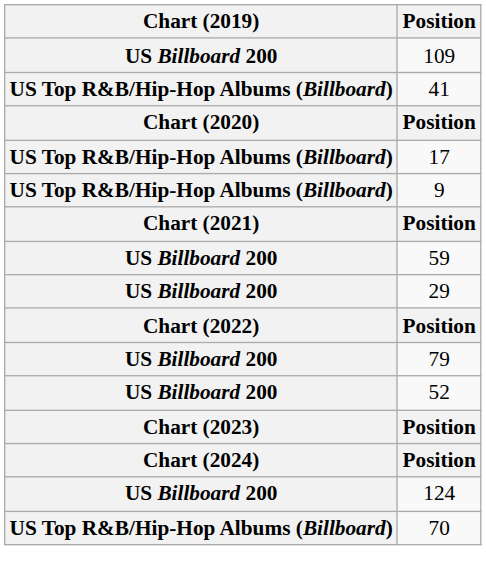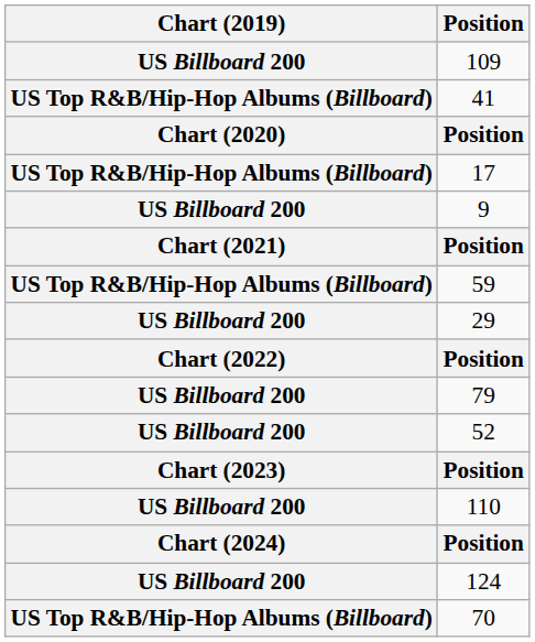9 | Chart (2019): US Top R&B/Hip-Hop Albums (Billboard) -> US Billboard 200
59 | Chart (2019): US Billboard 200 -> US Top R&B/Hip-Hop Albums (Billboard)
+ row: US Billboard 200 | 110
